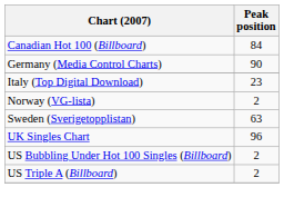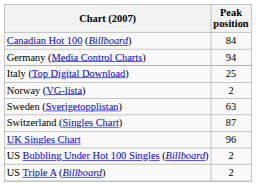Germany (Media Control Charts) | Peak position: 90 -> 94
Italy (Top Digital Download) | Peak position: 23 -> 25
+ row: Switzerland (Singles Chart) | 87
